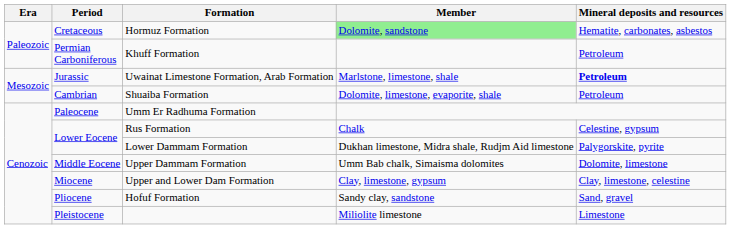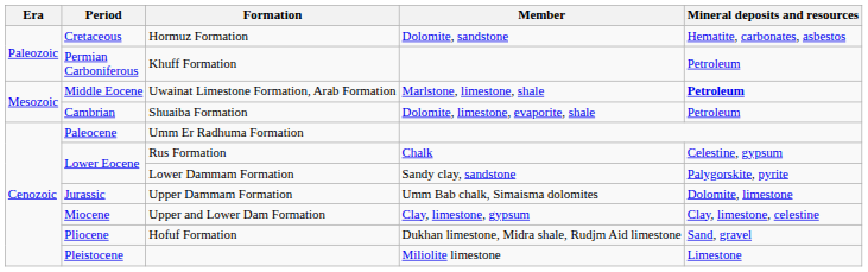Hormuz Formation | Member: lightgreen background -> no background
Uwainat Limestone Formation, Arab Formation | Period: Jurassic -> Middle Eocene
Lower Dammam Formation | Member: Dukhan limestone, Midra shale, Rudjm Aid limestone -> Sandy clay, sandstone
Upper Dammam Formation | Period: Middle Eocene -> Jurassic
Hofuf Formation | Member: Sandy clay, sandstone -> Dukhan limestone, Midra shale, Rudjm Aid limestone
